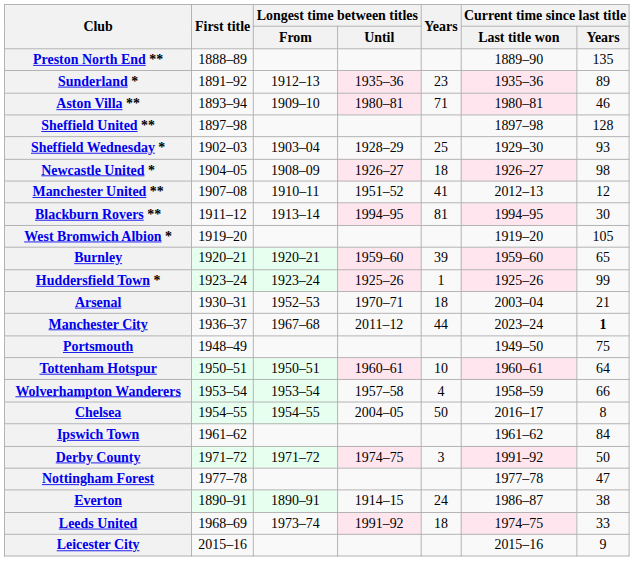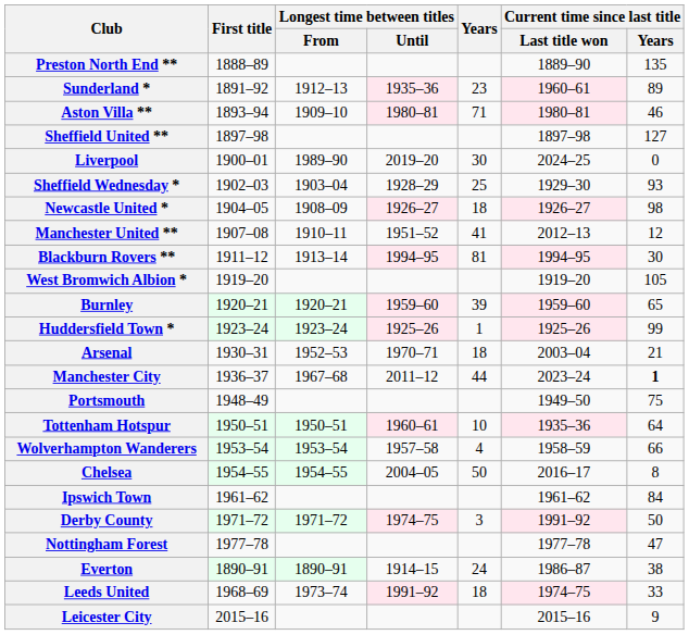Sunderland * | Current time since last title / Last title won: 1935–36 -> 1960–61
Sheffield United ** | Current time since last title / Years: 128 -> 127
+ row: Liverpool | 1900–01 | 1989–90 | 2019–20 | 30 | 2024–25 | 0
Tottenham Hotspur | Current time since last title / Last title won: 1960–61 -> 1935–36
